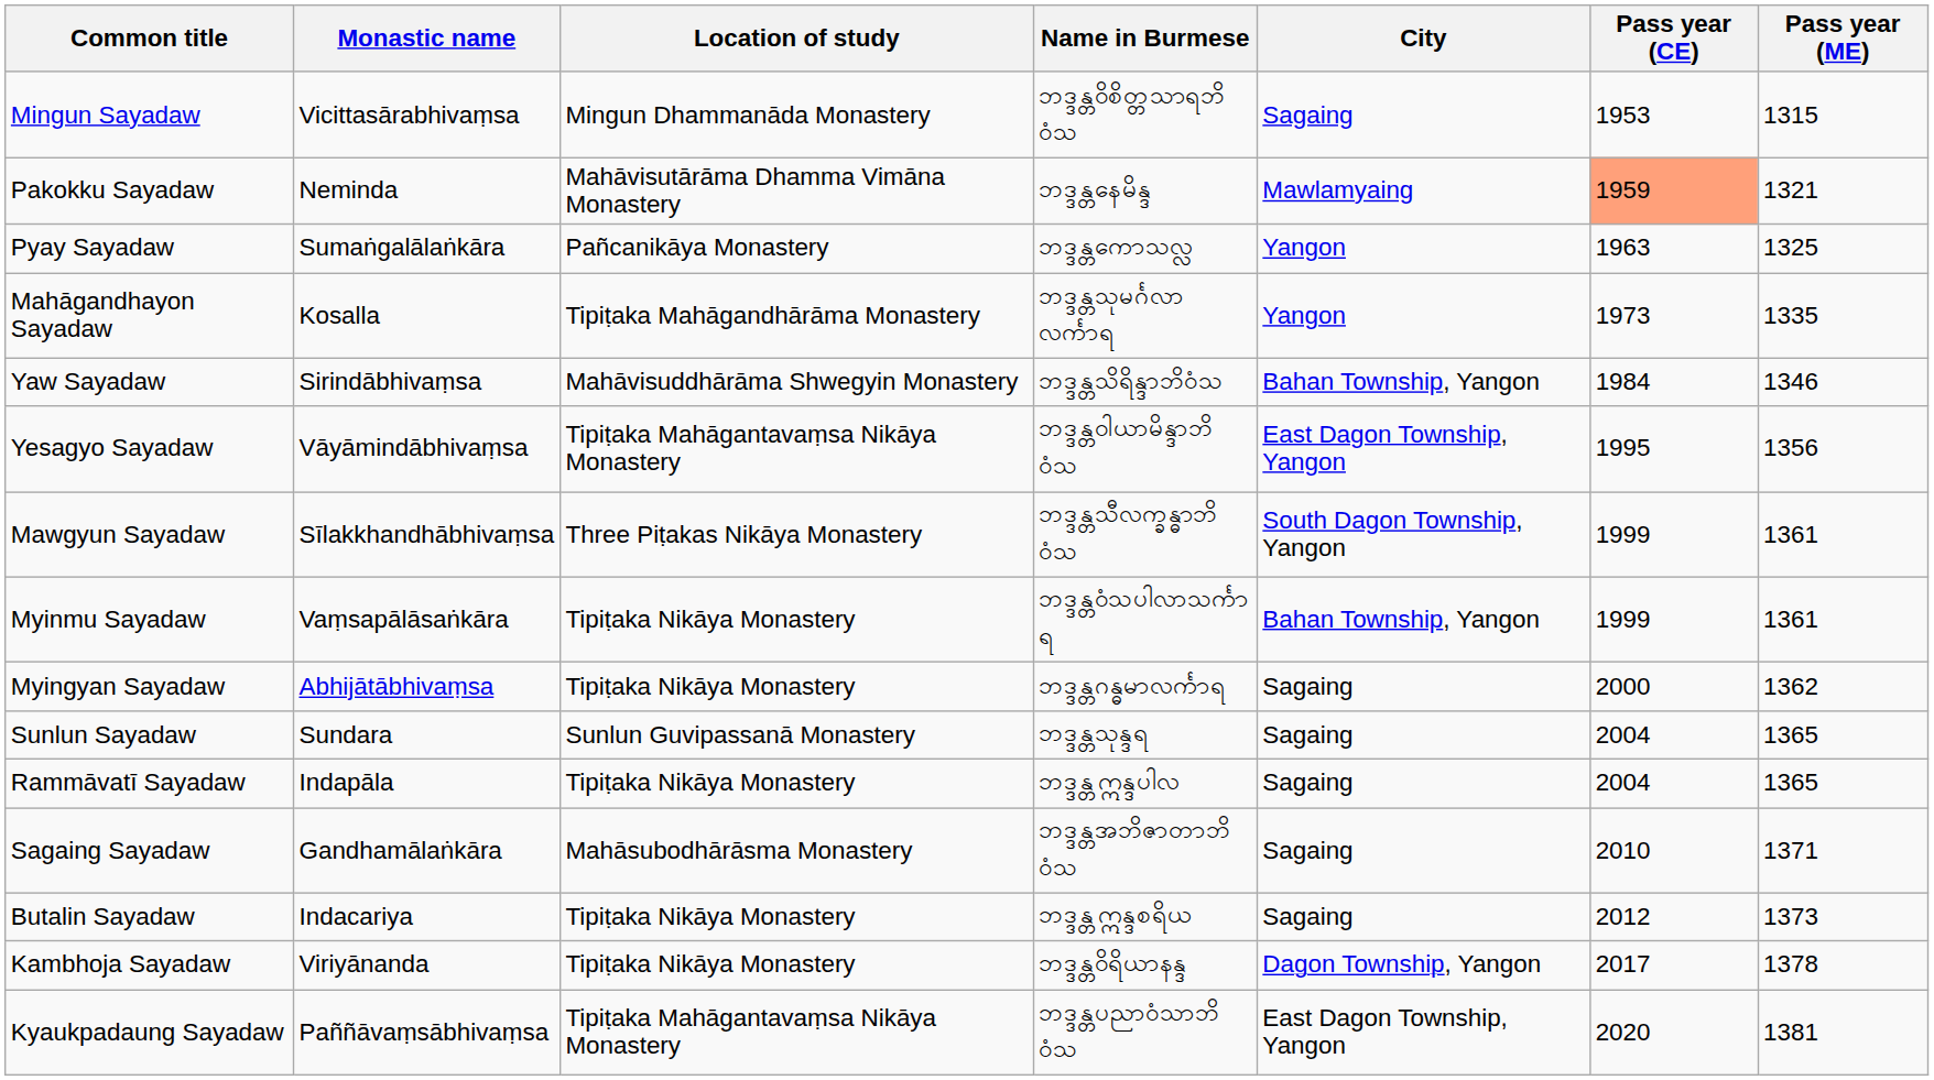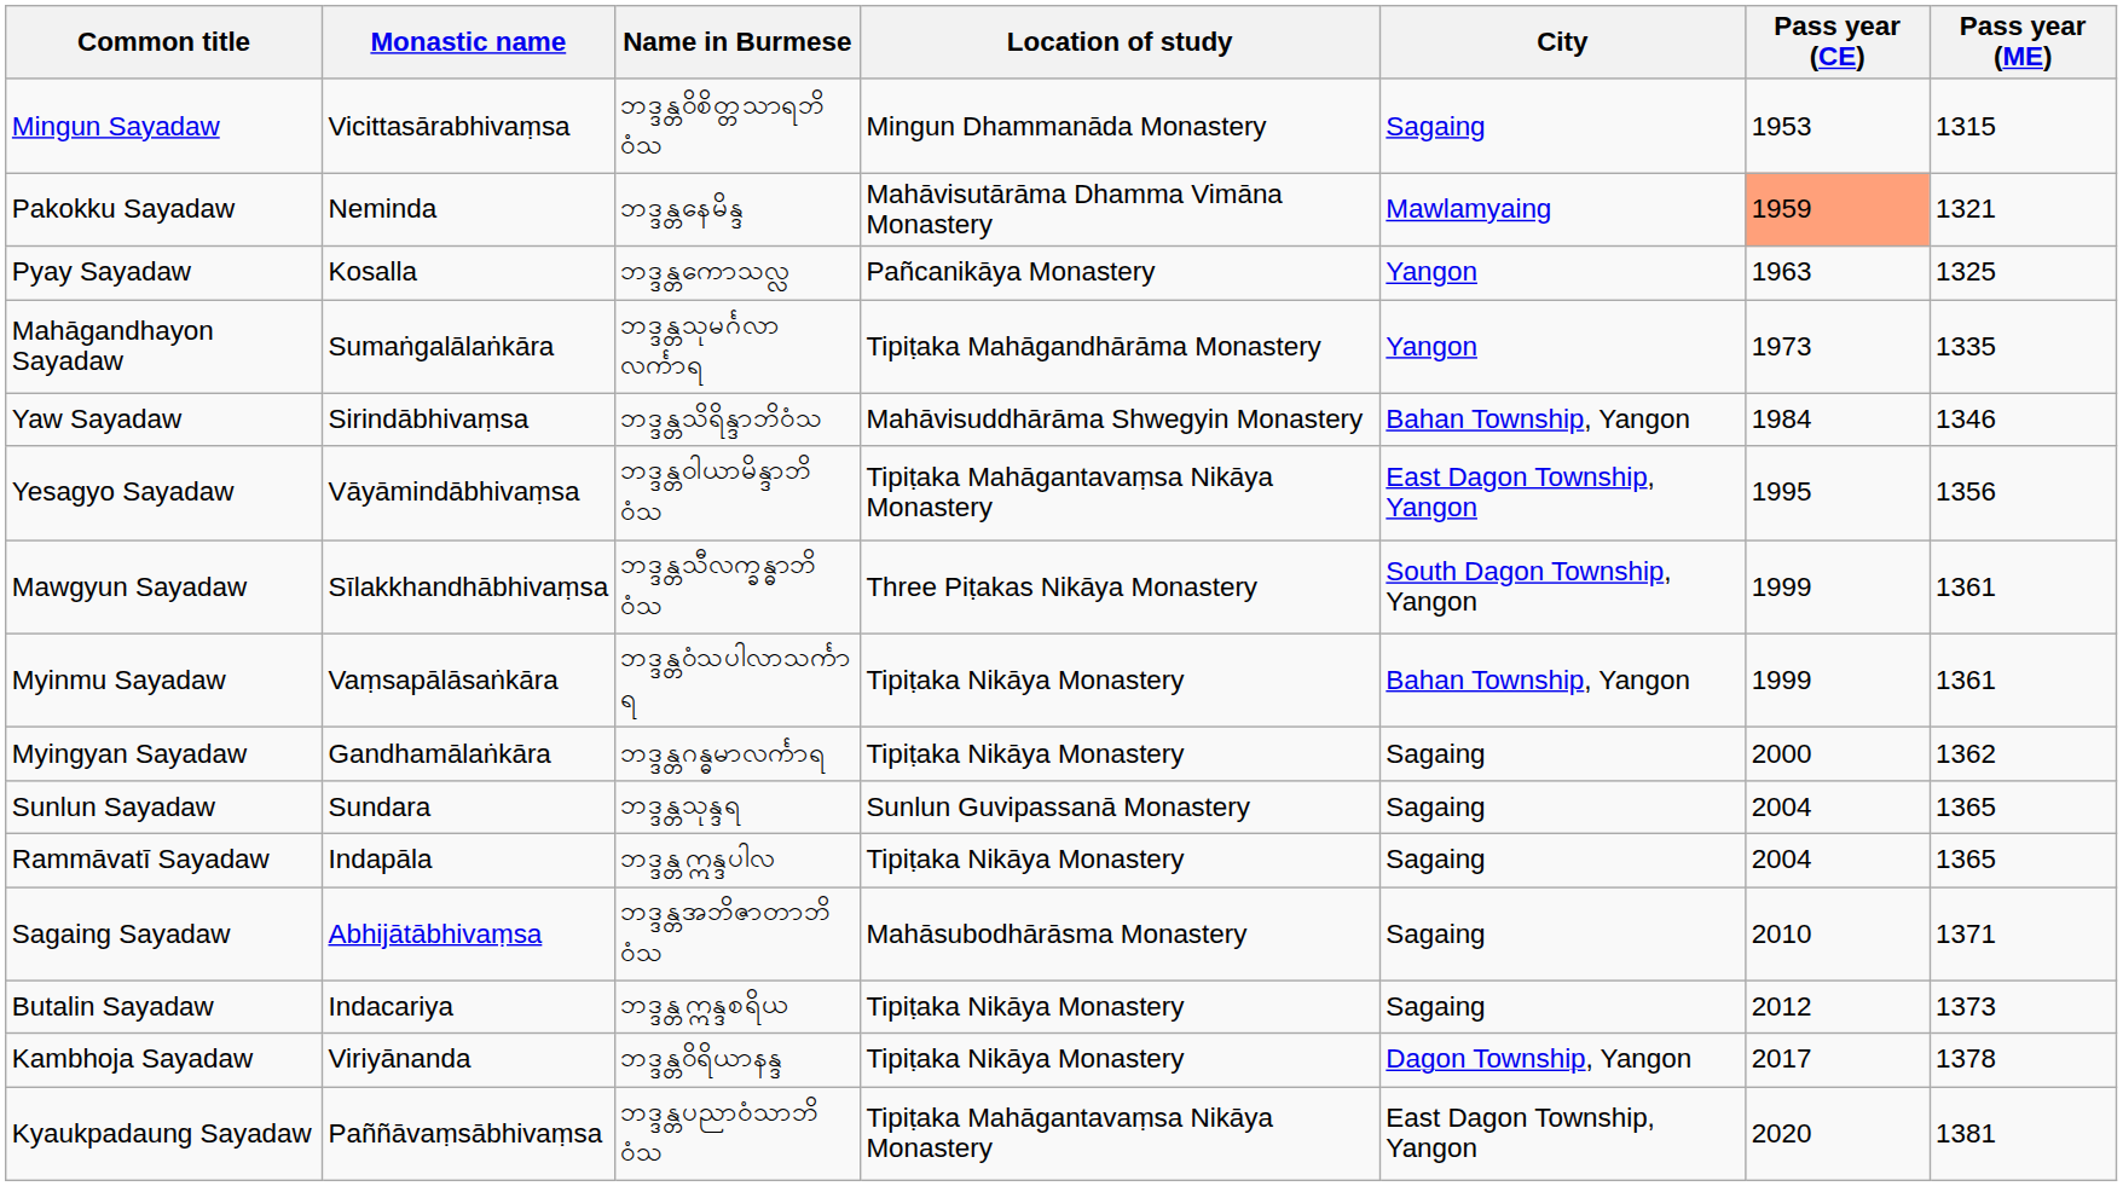columns swapped: Name in Burmese <-> Location of study
Pyay Sayadaw | Monastic name: Sumaṅgalālaṅkāra -> Kosalla
Mahāgandhayon Sayadaw | Monastic name: Kosalla -> Sumaṅgalālaṅkāra
Myingyan Sayadaw | Monastic name: Abhijātābhivaṃsa -> Gandhamālaṅkāra
Sagaing Sayadaw | Monastic name: Gandhamālaṅkāra -> Abhijātābhivaṃsa
